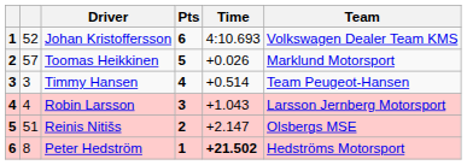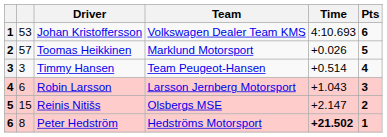columns swapped: Team <-> Pts
Johan Kristoffersson | column 2: 52 -> 53
Robin Larsson | column 2: 4 -> 6
Reinis Nitišs | column 2: 51 -> 15
